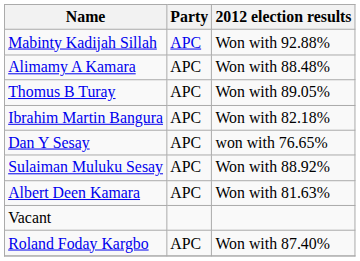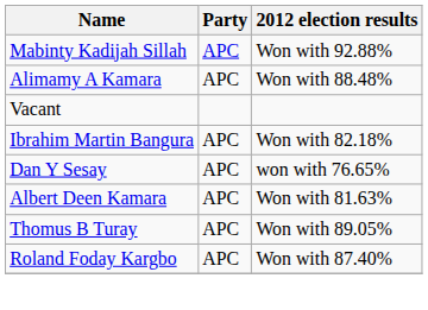rows swapped: Vacant <-> Thomus B Turay
- row: Sulaiman Muluku Sesay | APC | Won with 88.92%
